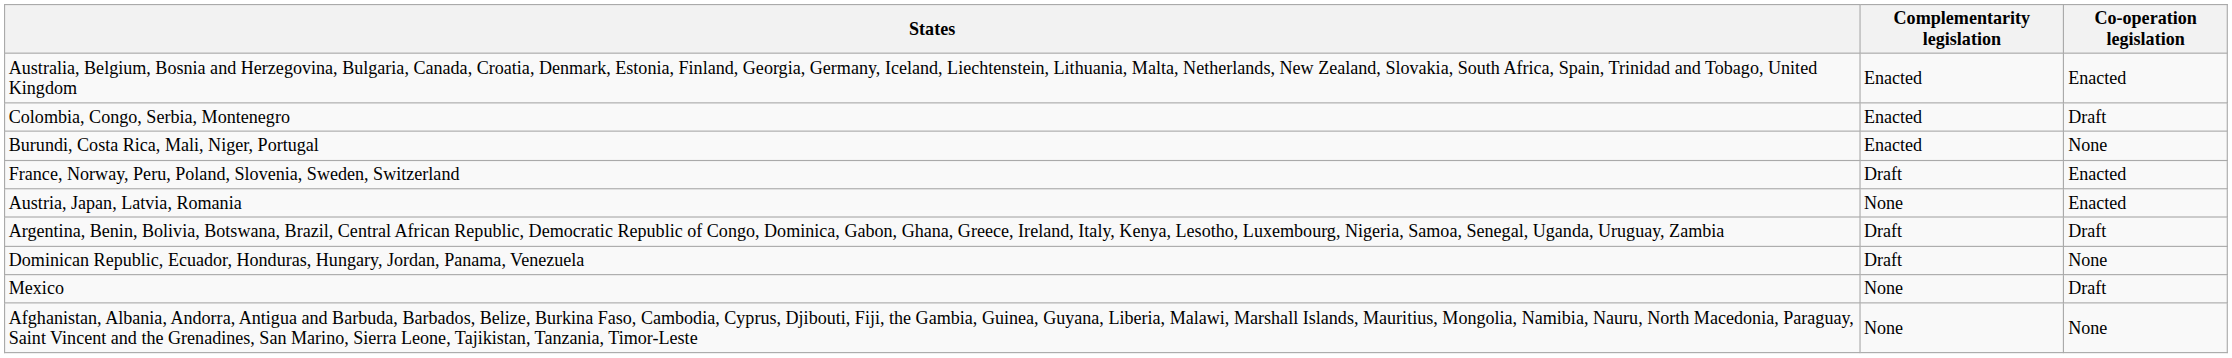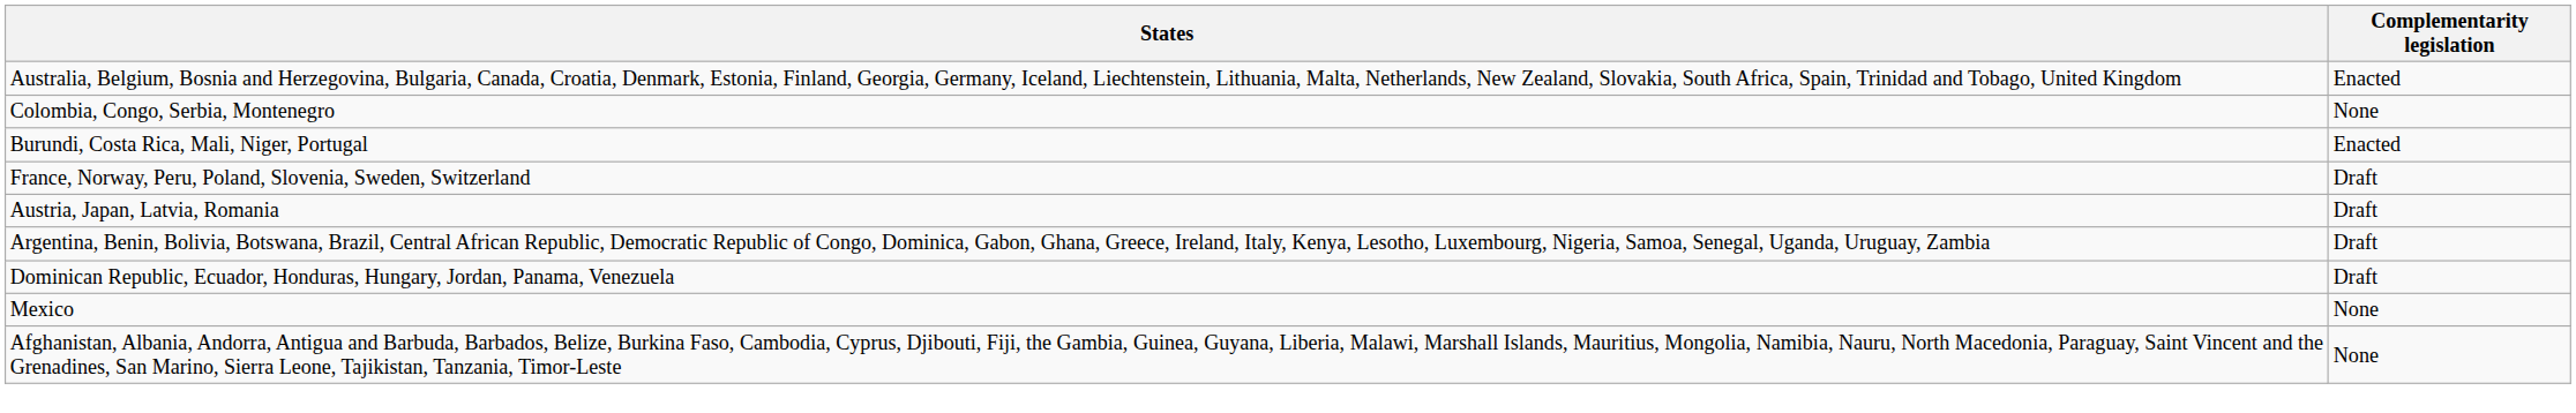- column: Co-operation legislation | Enacted | Draft | None | Enacted | Enacted | Draft | None | Draft | None
Colombia, Congo, Serbia, Montenegro | Complementarity legislation: Enacted -> None
Austria, Japan, Latvia, Romania | Complementarity legislation: None -> Draft
